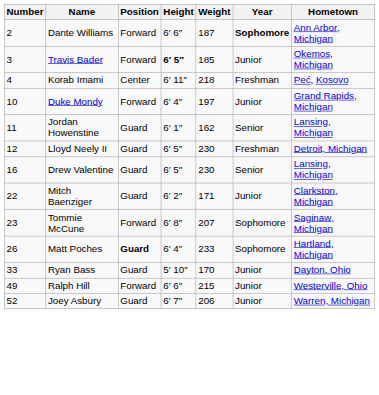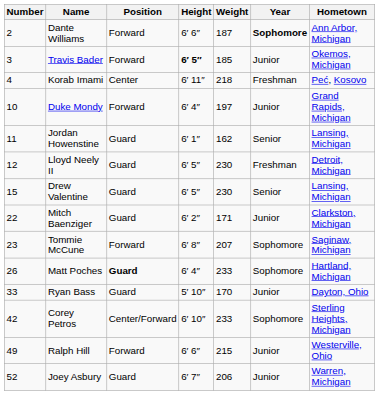Drew Valentine | Number: 16 -> 15
+ row: 42 | Corey Petros | Center/Forward | 6′ 10″ | 233 | Sophomore | Sterling Heights, Michigan
